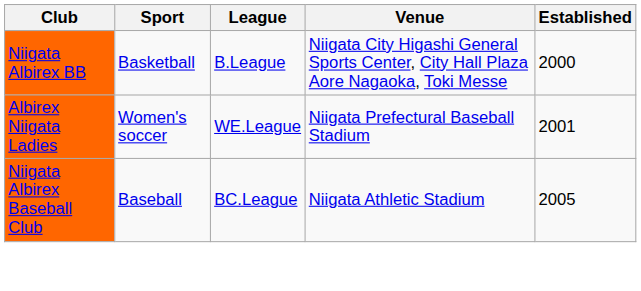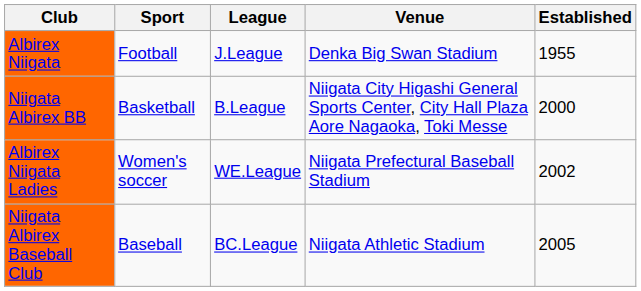+ row: Albirex Niigata | Football | J.League | Denka Big Swan Stadium | 1955
Albirex Niigata Ladies | Established: 2001 -> 2002
